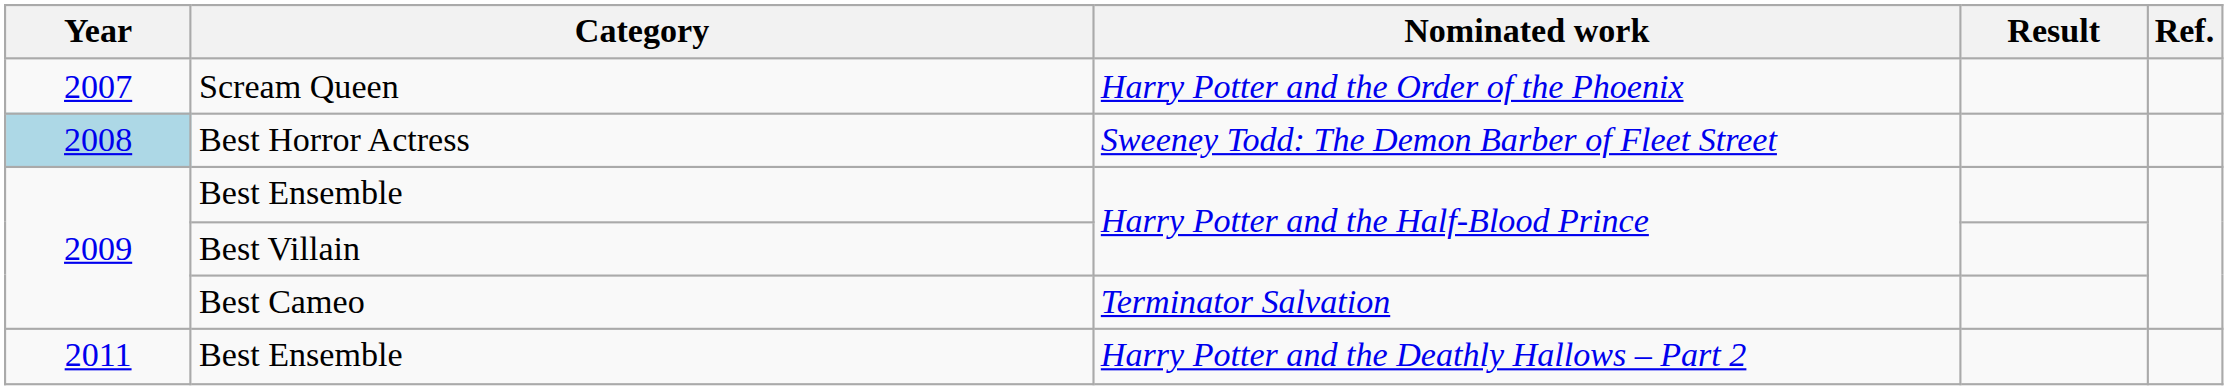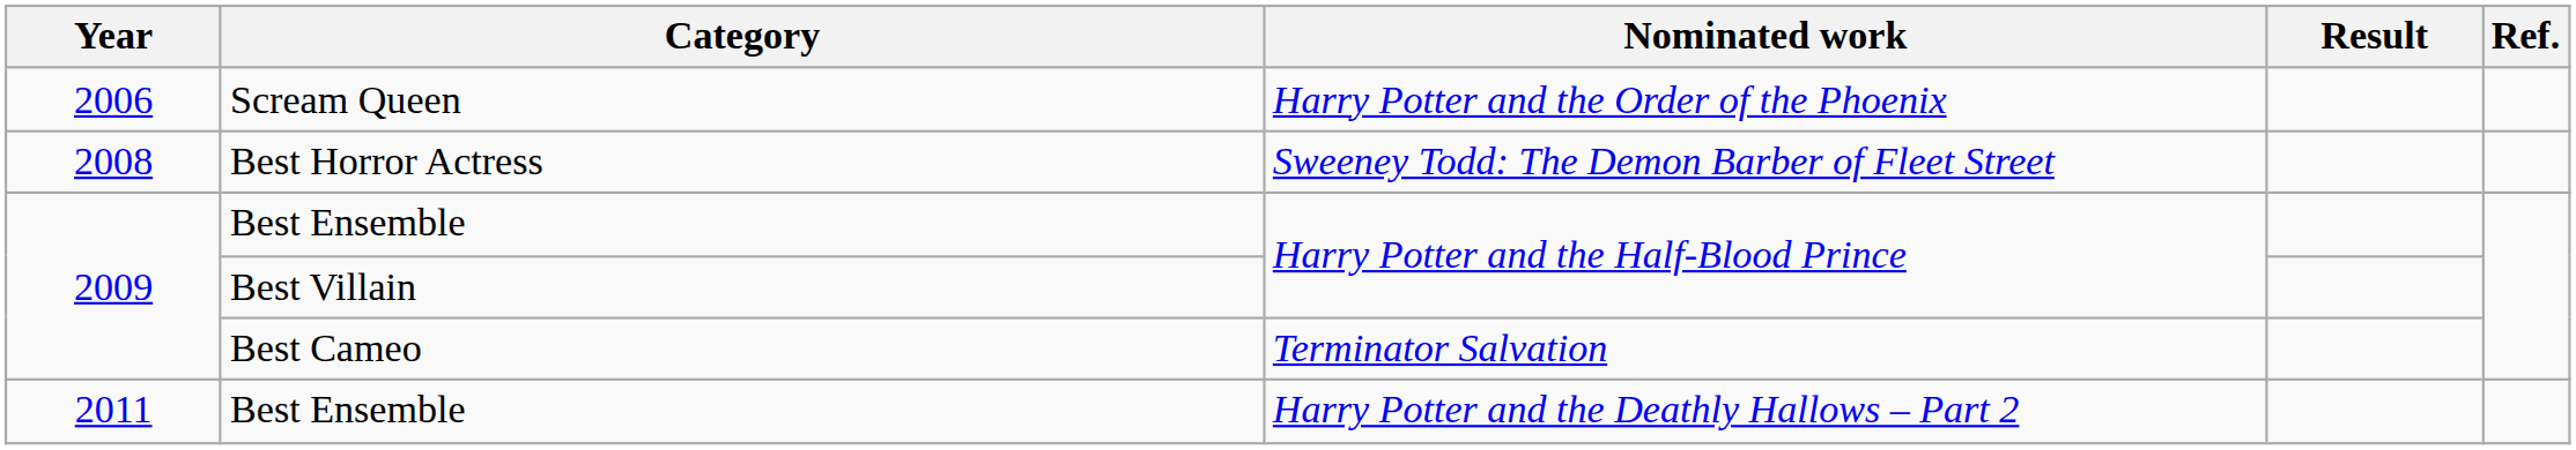Scream Queen | Year: 2007 -> 2006
Best Horror Actress | Year: lightblue background -> no background
